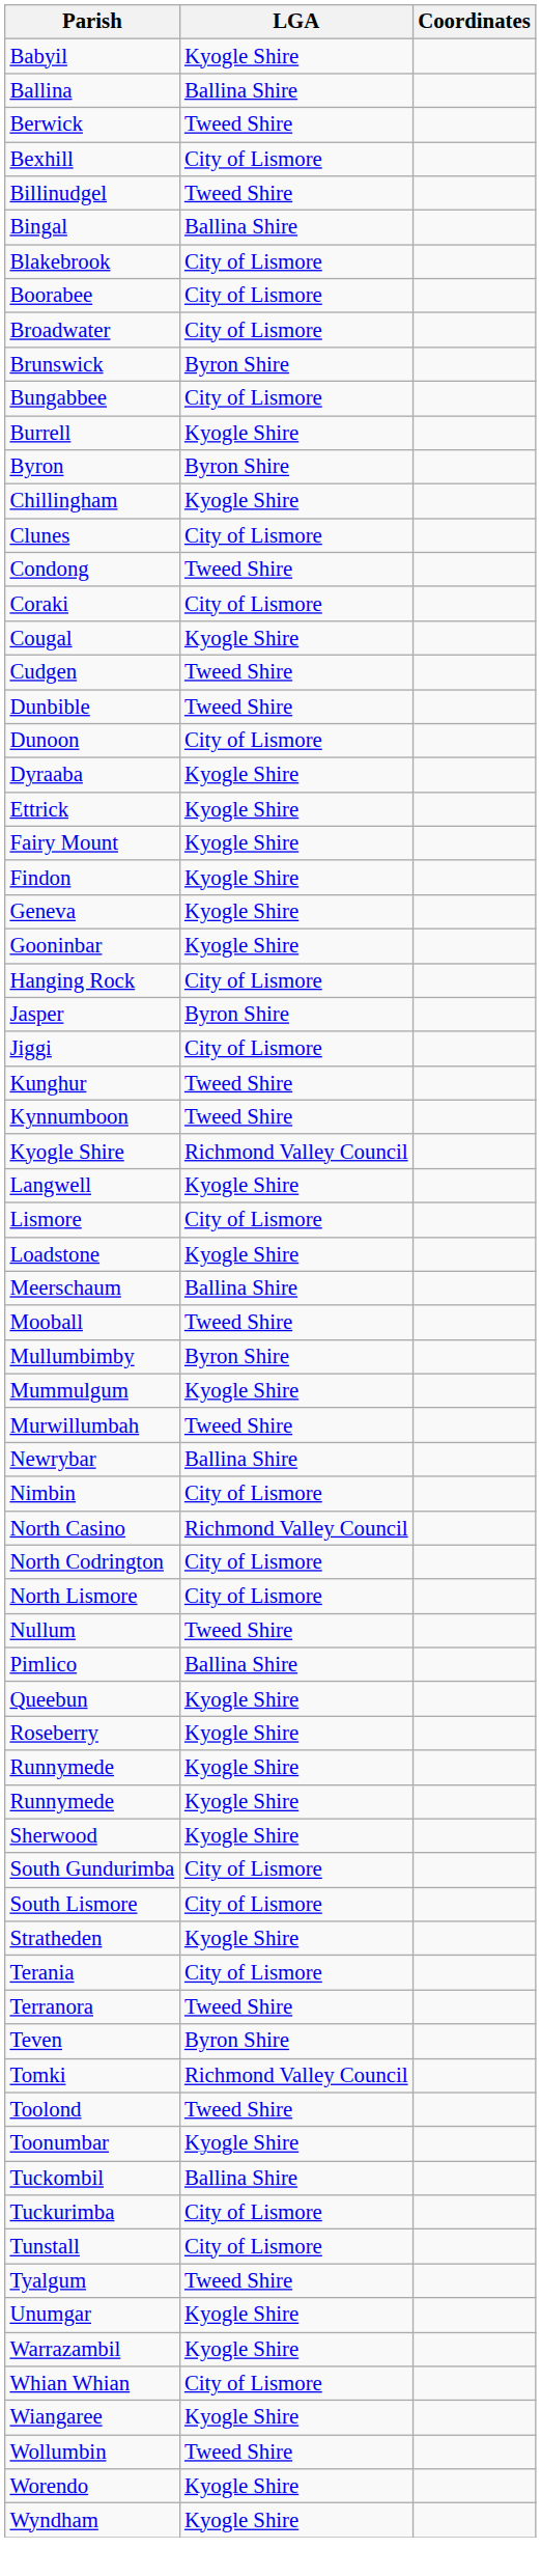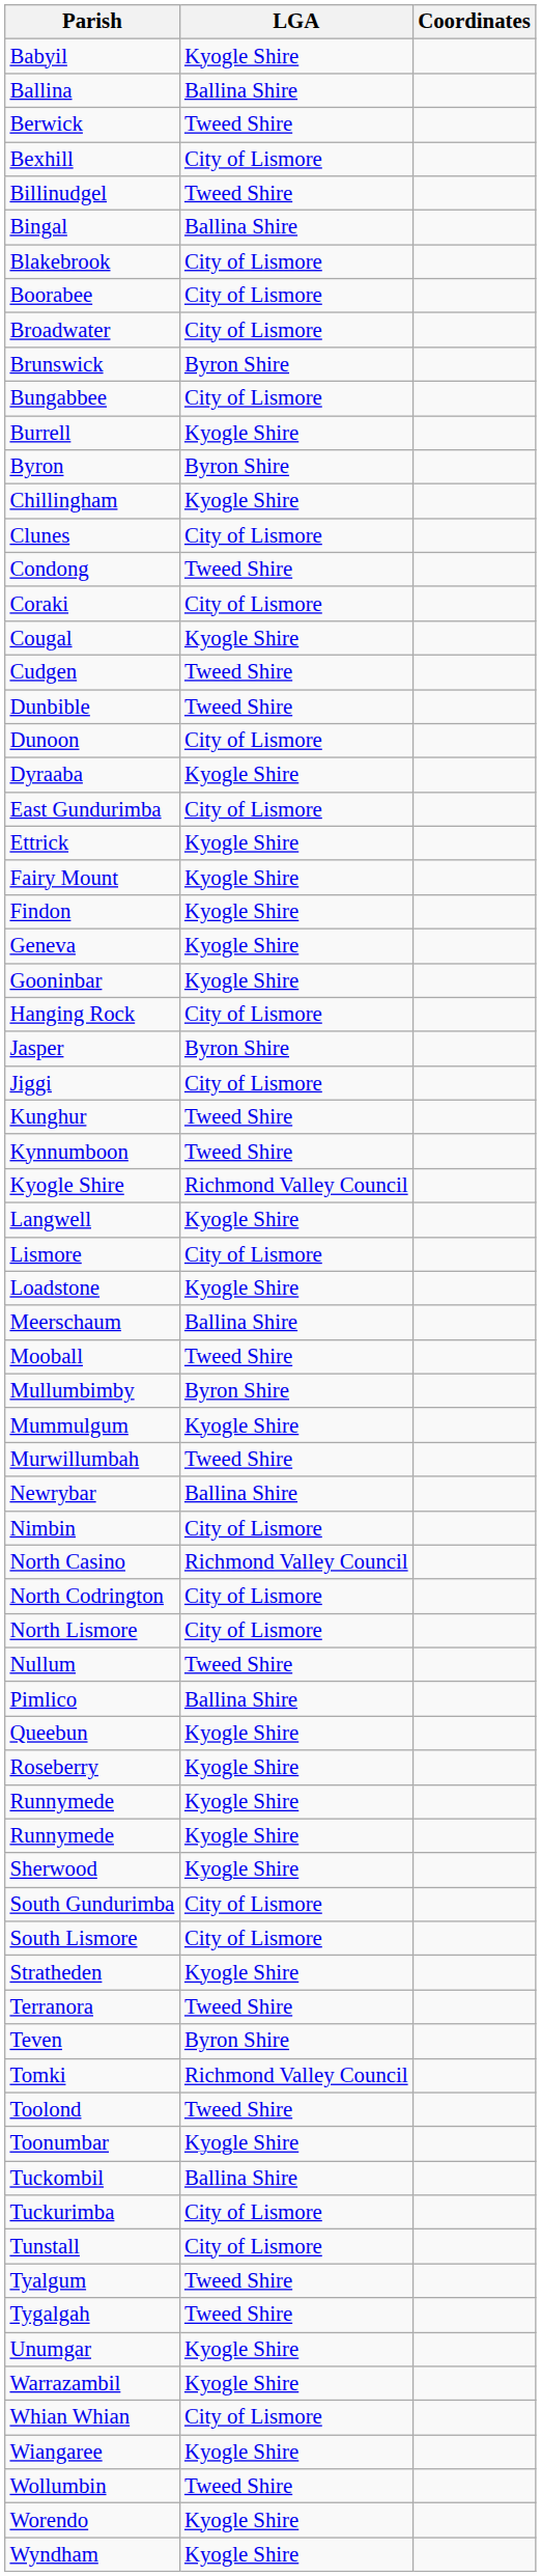+ row: East Gundurimba | City of Lismore
- row: Terania | City of Lismore
+ row: Tygalgah | Tweed Shire
